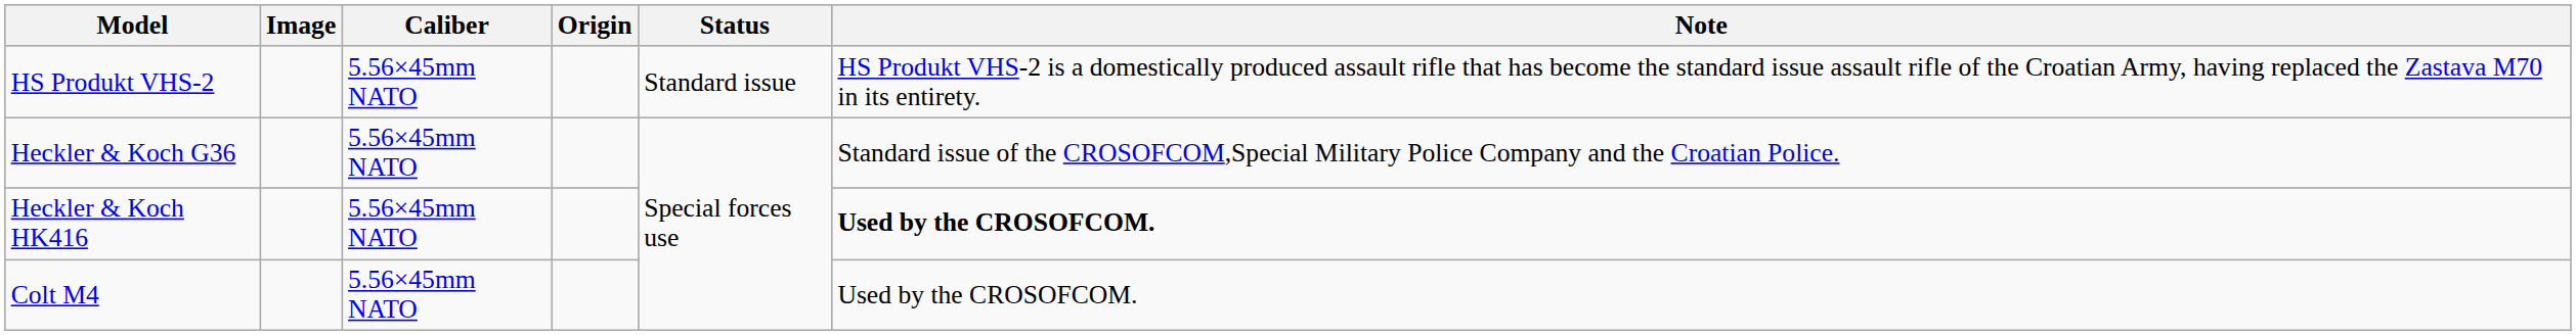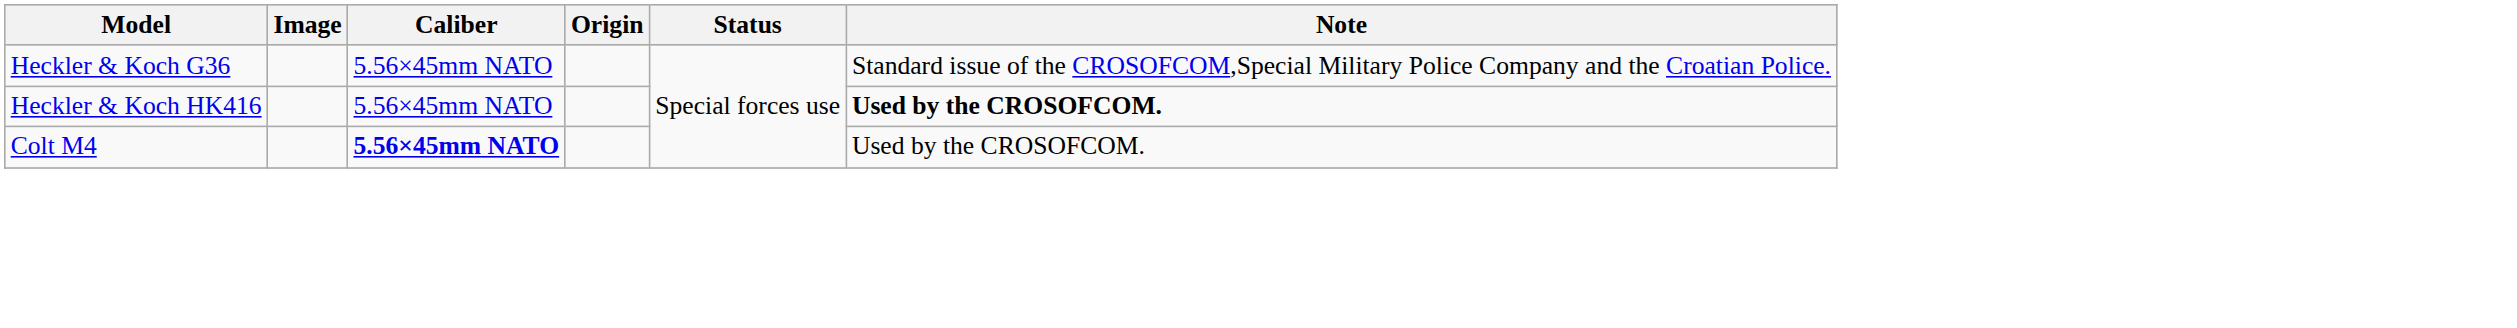- row: HS Produkt VHS-2 | 5.56×45mm NATO | Standard issue | HS Produkt VHS-2 is a domestically produced assault rifle that has become the standard issue assault rifle of the Croatian Army, having replaced the Zastava M70 in its entirety.
Colt M4 | Caliber: normal -> bold
